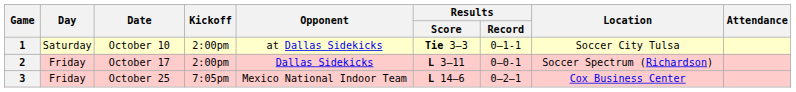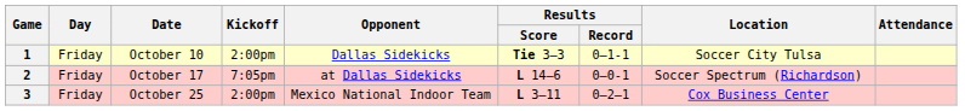1 | Day: Saturday -> Friday
1 | Opponent: at Dallas Sidekicks -> Dallas Sidekicks
2 | Kickoff: 2:00pm -> 7:05pm
2 | Opponent: Dallas Sidekicks -> at Dallas Sidekicks
2 | Results / Score: L 3–11 -> L 14–6
3 | Kickoff: 7:05pm -> 2:00pm
3 | Results / Score: L 14–6 -> L 3–11
